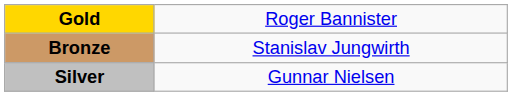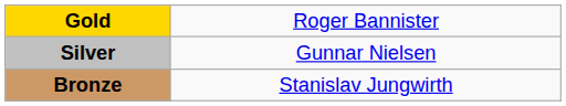rows swapped: Silver <-> Bronze
